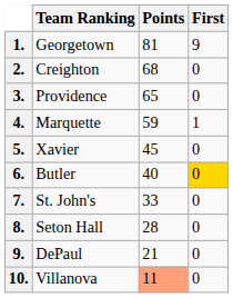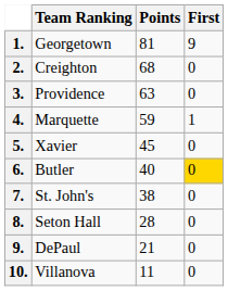3. | Points: 65 -> 63
7. | Points: 33 -> 38
10. | Points: lightsalmon background -> no background
